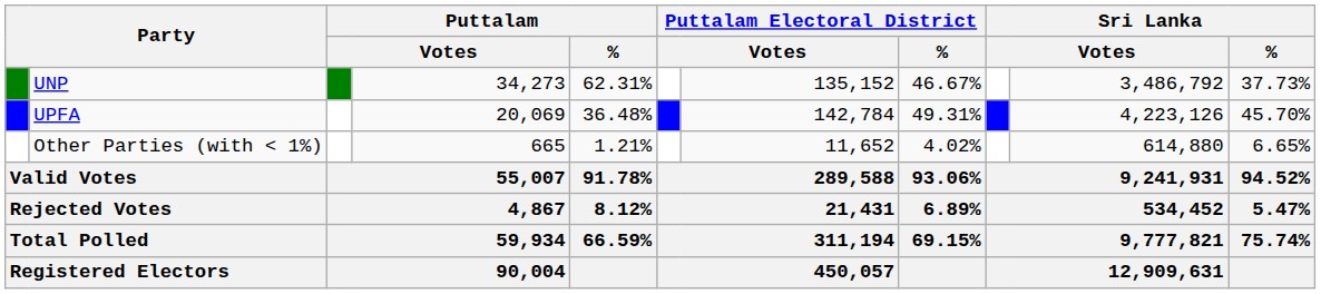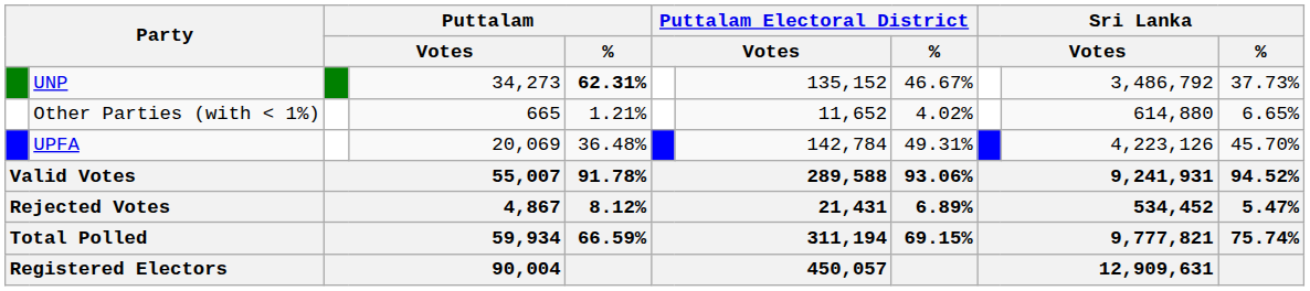UNP | Puttalam / %: normal -> bold
rows swapped: UPFA <-> Other Parties (with < 1%)
